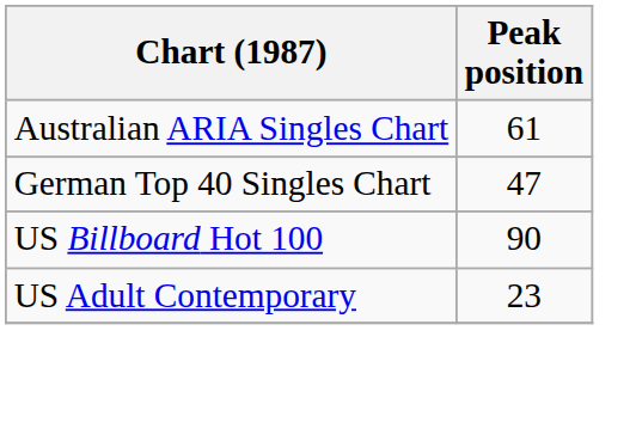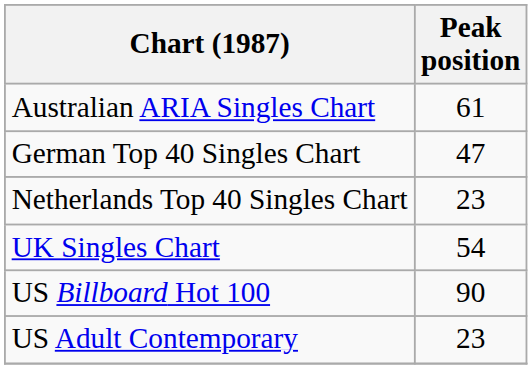+ row: Netherlands Top 40 Singles Chart | 23
+ row: UK Singles Chart | 54
